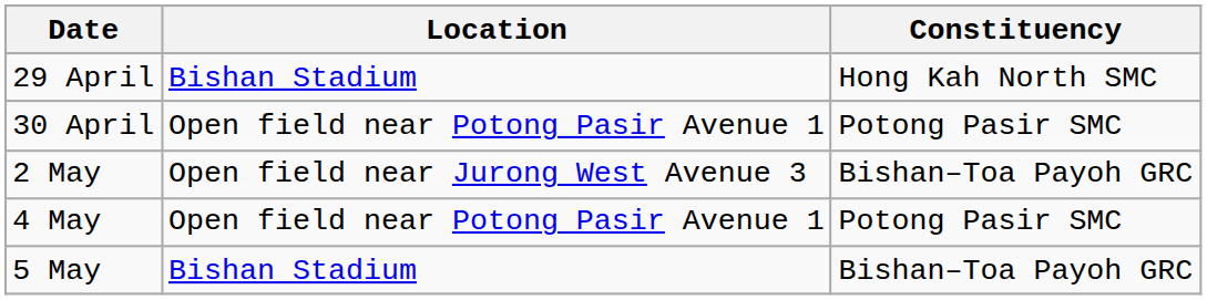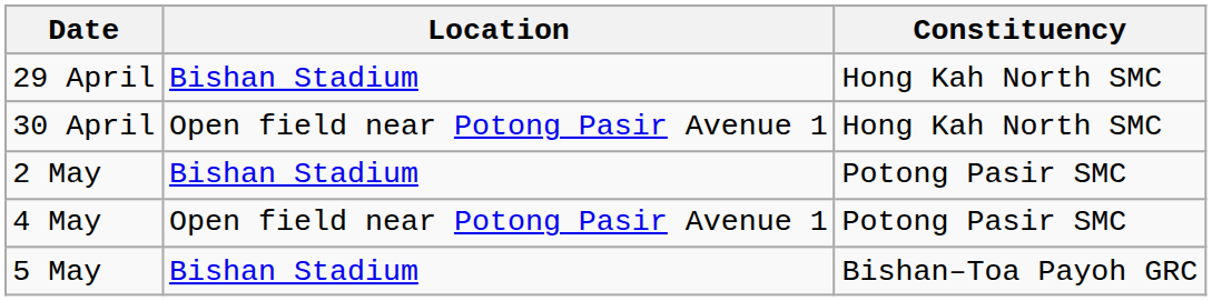30 April | Constituency: Potong Pasir SMC -> Hong Kah North SMC
2 May | Location: Open field near Jurong West Avenue 3 -> Bishan Stadium
2 May | Constituency: Bishan–Toa Payoh GRC -> Potong Pasir SMC
